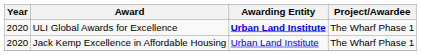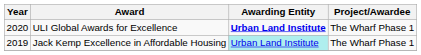Jack Kemp Excellence in Affordable Housing | Year: 2020 -> 2019
Jack Kemp Excellence in Affordable Housing | Awarding Entity: no background -> paleturquoise background
